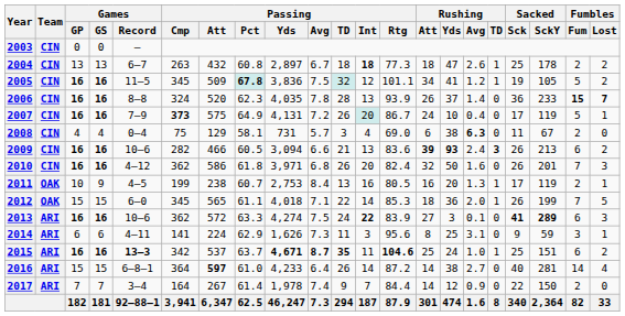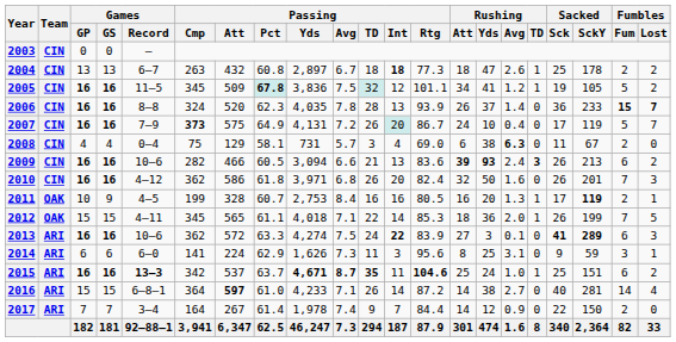2007 | Fumbles / Lost: 1 -> 7
2011 | Passing / Att: 238 -> 328
2011 | Passing / TD: 13 -> 16
2011 | Sacked / SckY: normal -> bold
2012 | Games / Record: 6–0 -> 4–11
2014 | Games / Record: 4–11 -> 6–0
2016 | Passing / Avg: 6.4 -> 7.1
